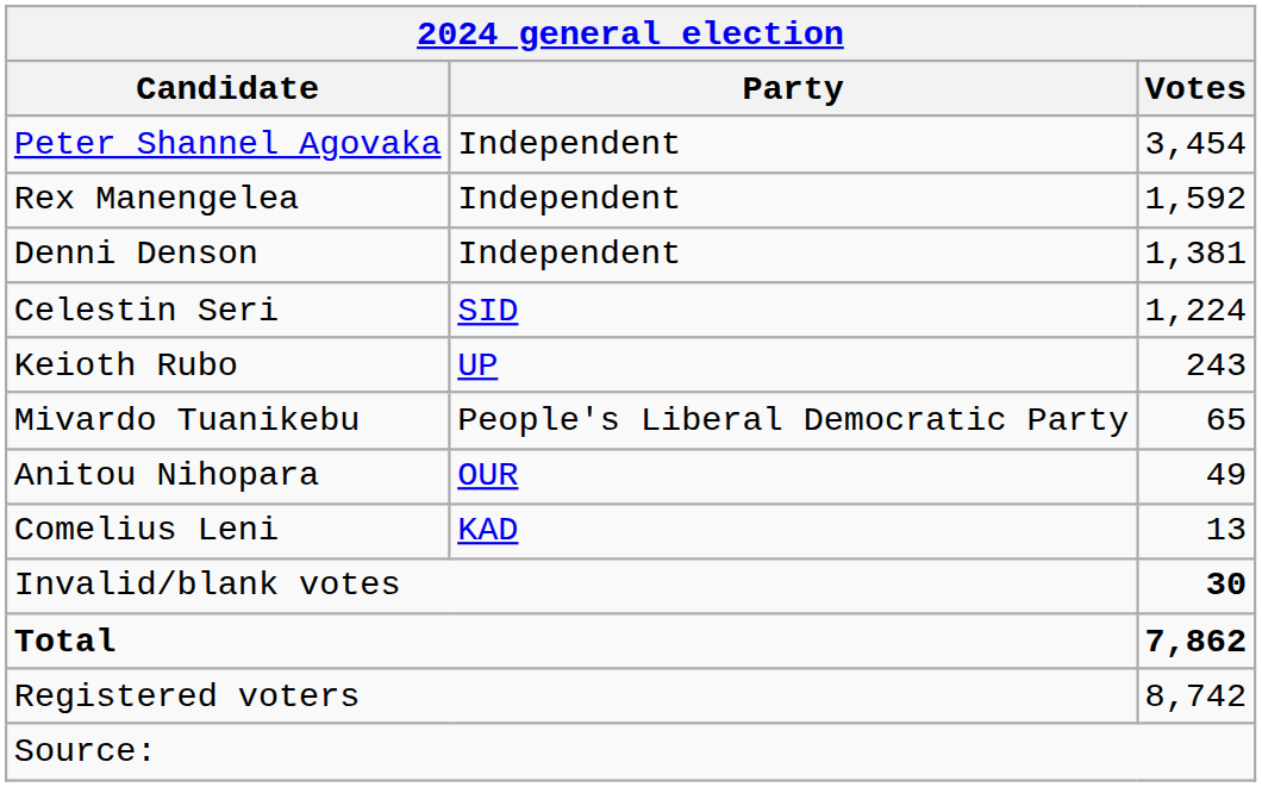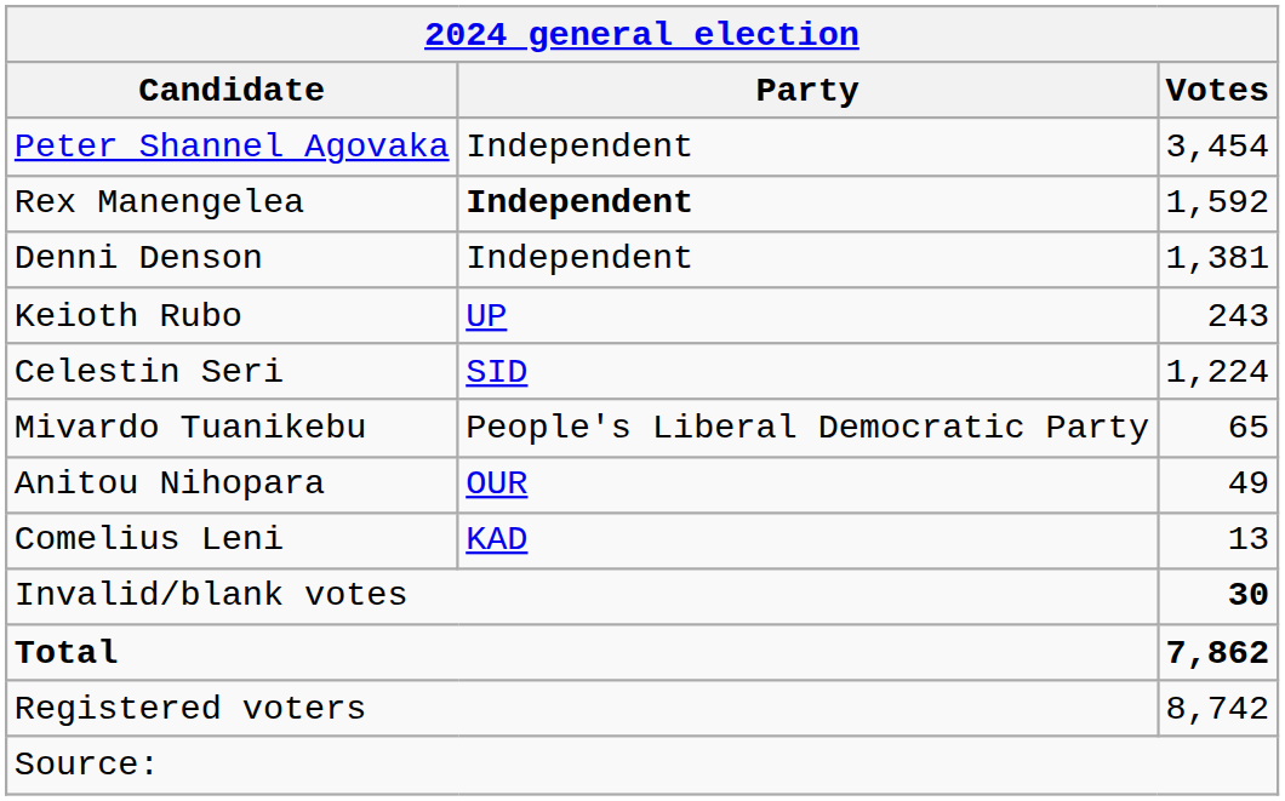Rex Manengelea | Party: normal -> bold
rows swapped: Celestin Seri <-> Keioth Rubo
